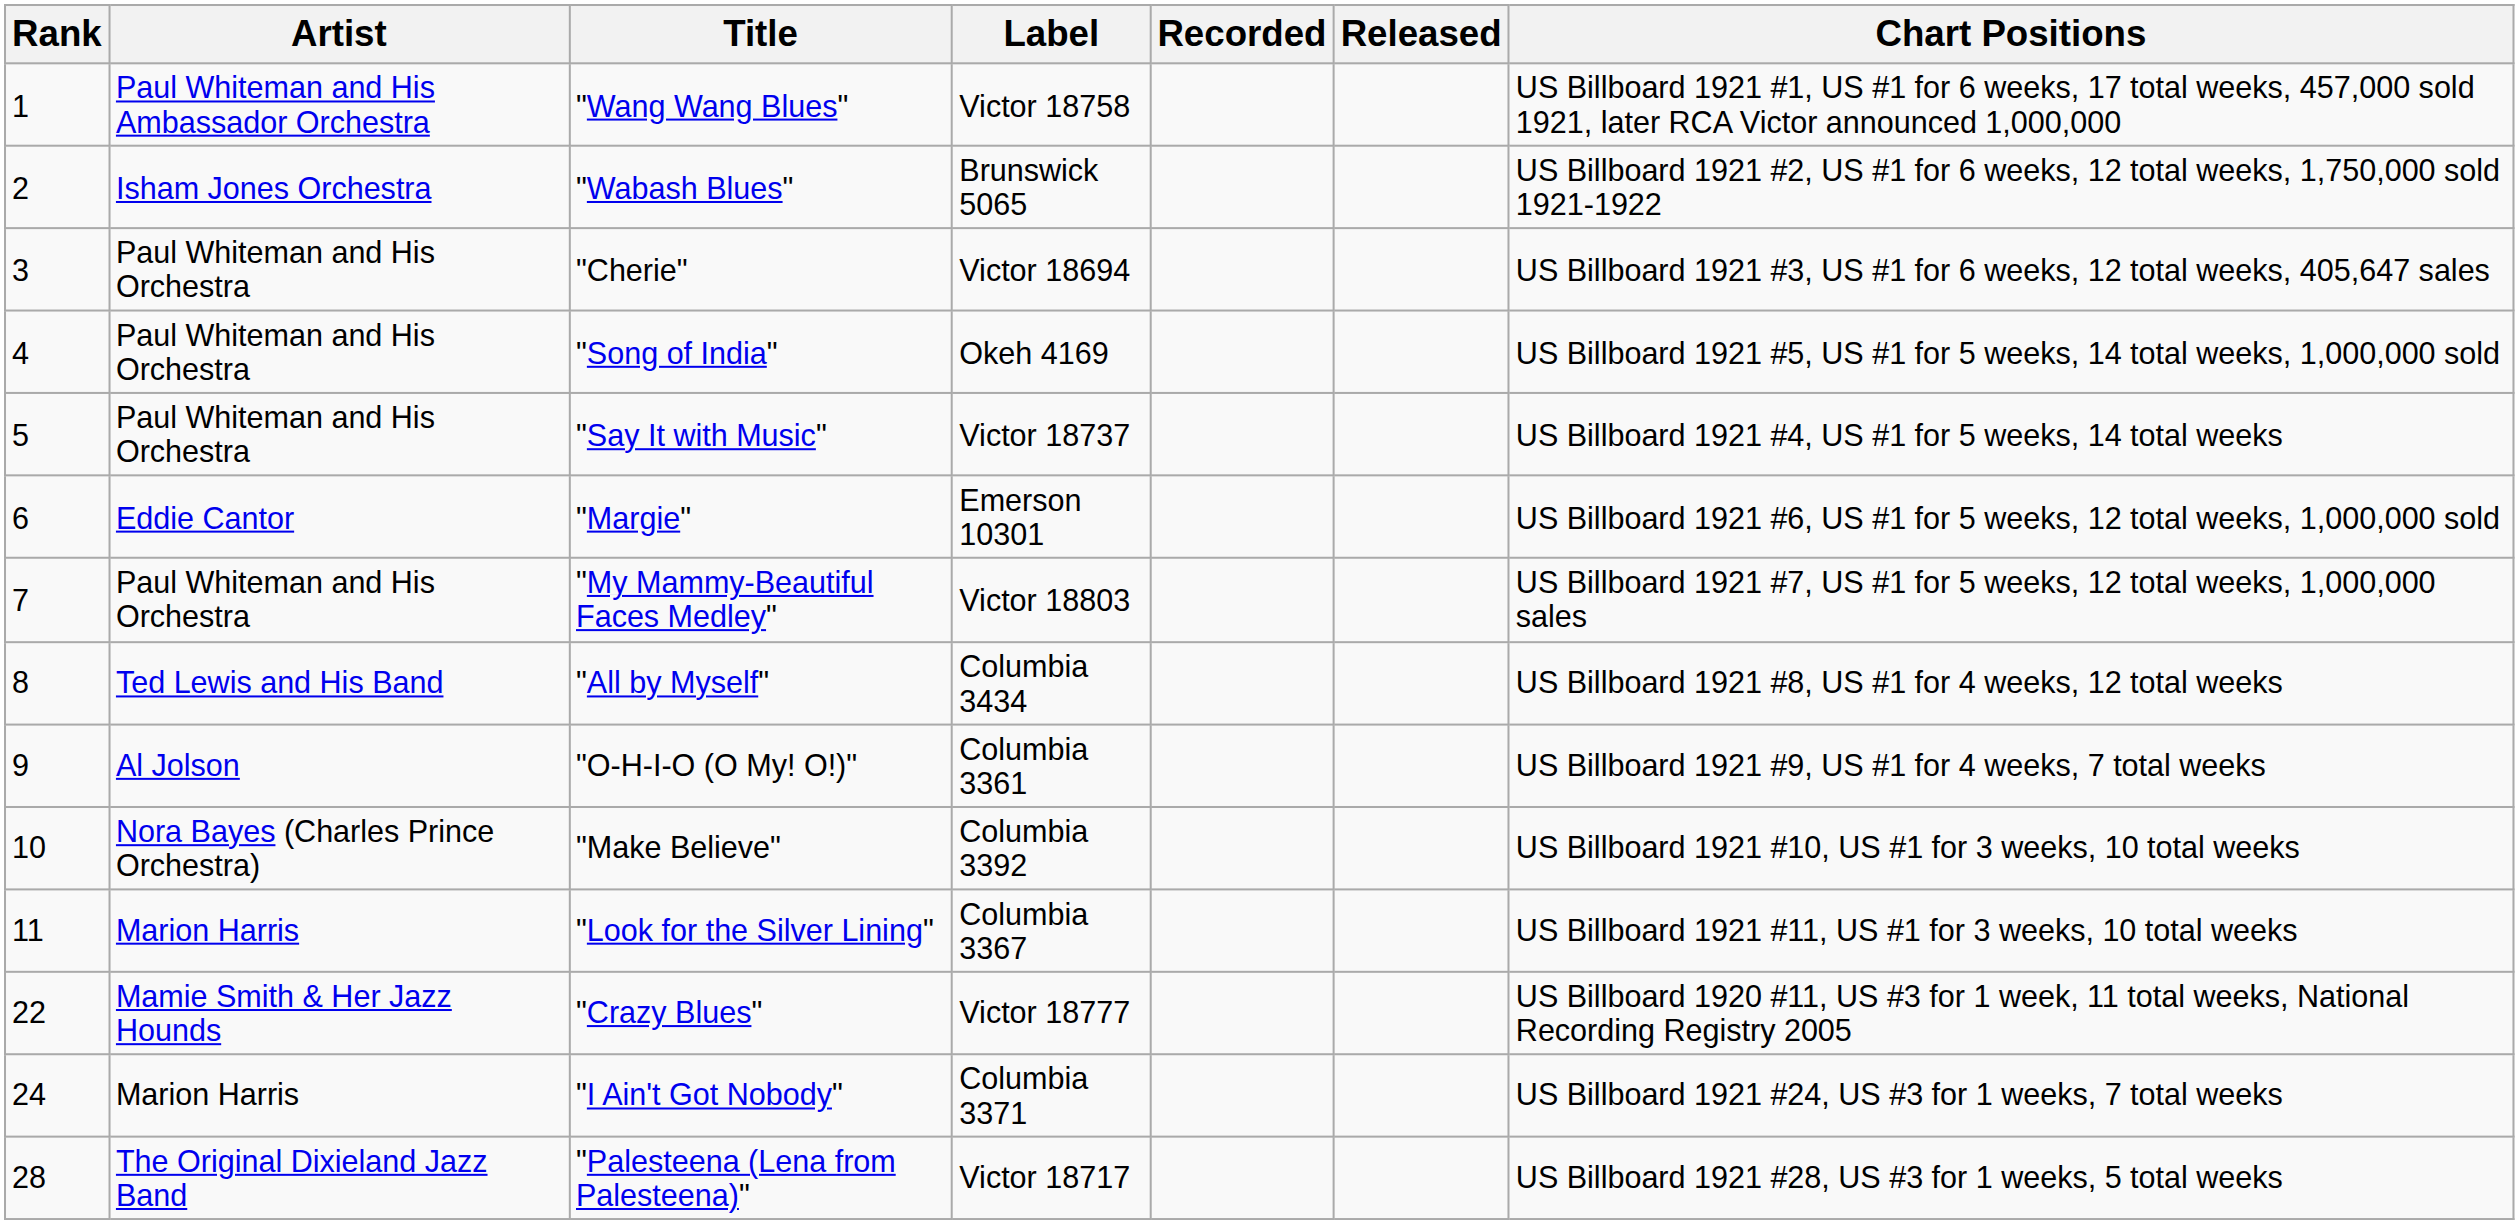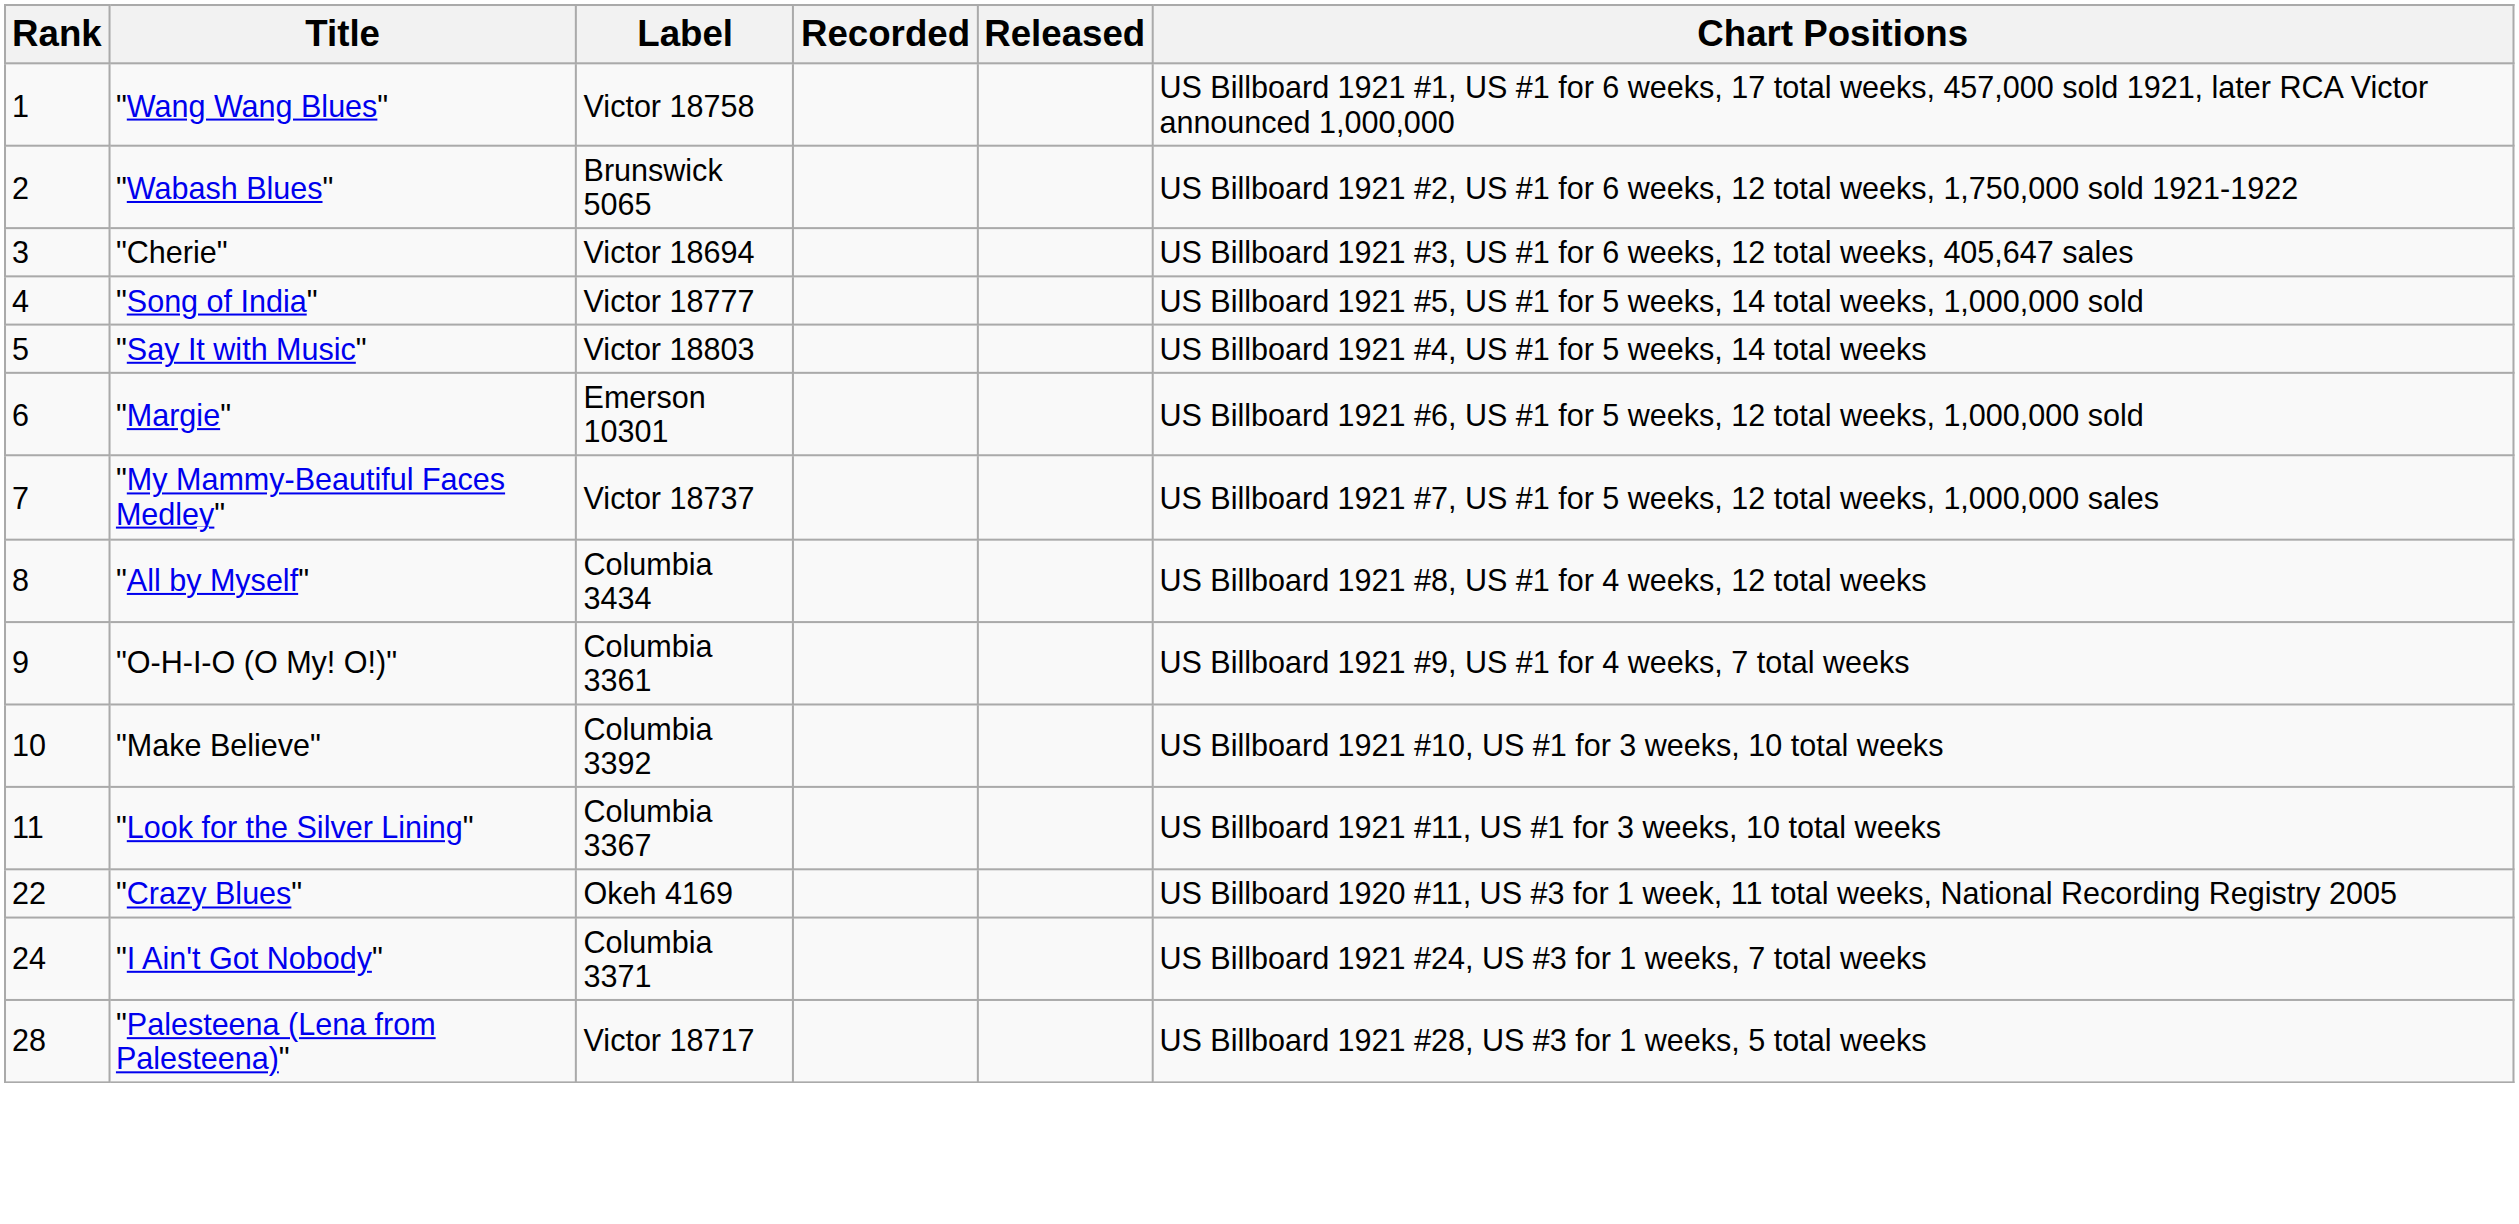- column: Artist | Paul Whiteman and His Ambassador Orchestra | Isham Jones Orchestra | Paul Whiteman and His Orchestra | Paul Whiteman and His Orchestra | Paul Whiteman and His Orchestra | Eddie Cantor | Paul Whiteman and His Orchestra | Ted Lewis and His Band | Al Jolson | Nora Bayes (Charles Prince Orchestra) | Marion Harris | Mamie Smith & Her Jazz Hounds | Marion Harris | The Original Dixieland Jazz Band
"Song of India" | Label: Okeh 4169 -> Victor 18777
"Say It with Music" | Label: Victor 18737 -> Victor 18803
"My Mammy-Beautiful Faces Medley" | Label: Victor 18803 -> Victor 18737
"Crazy Blues" | Label: Victor 18777 -> Okeh 4169
